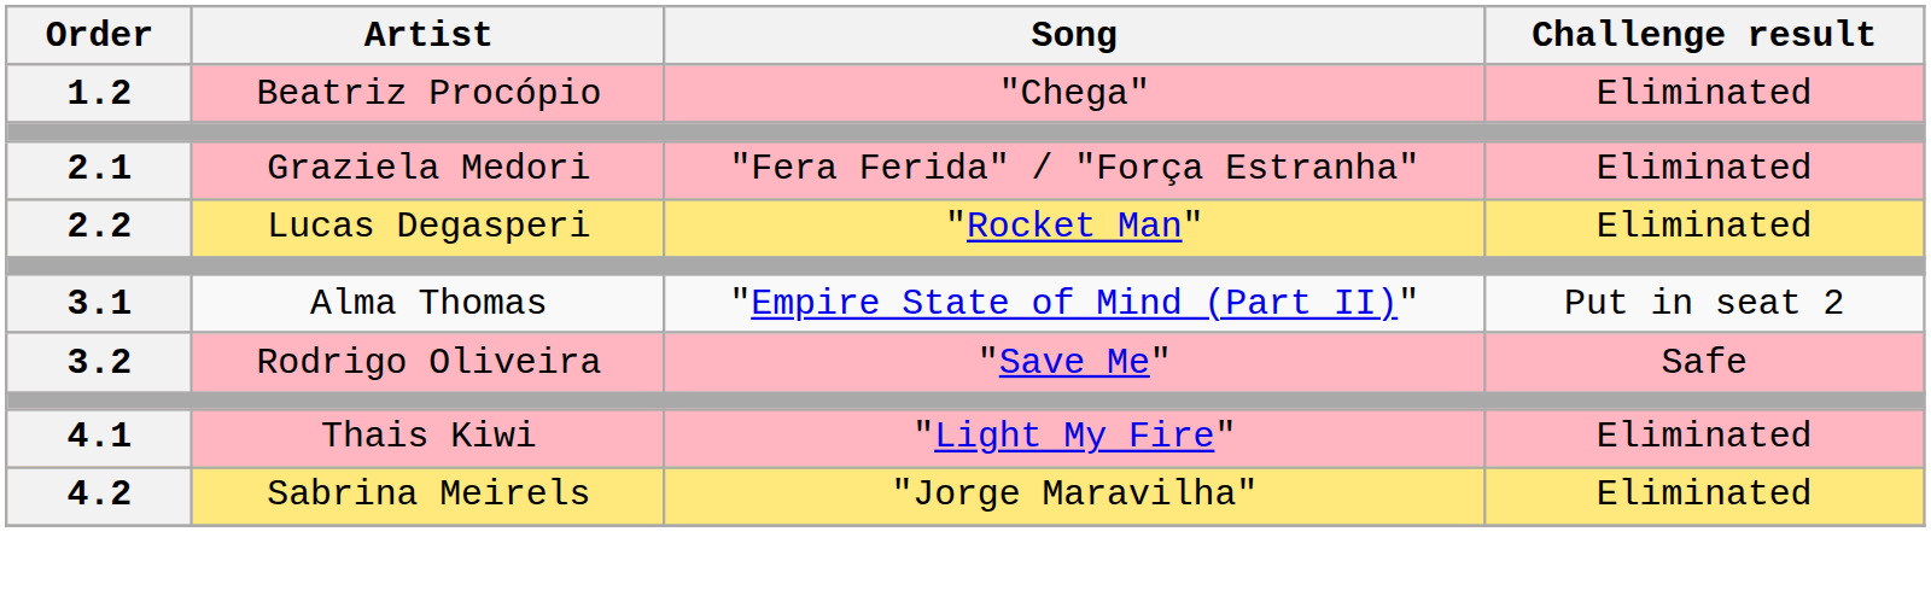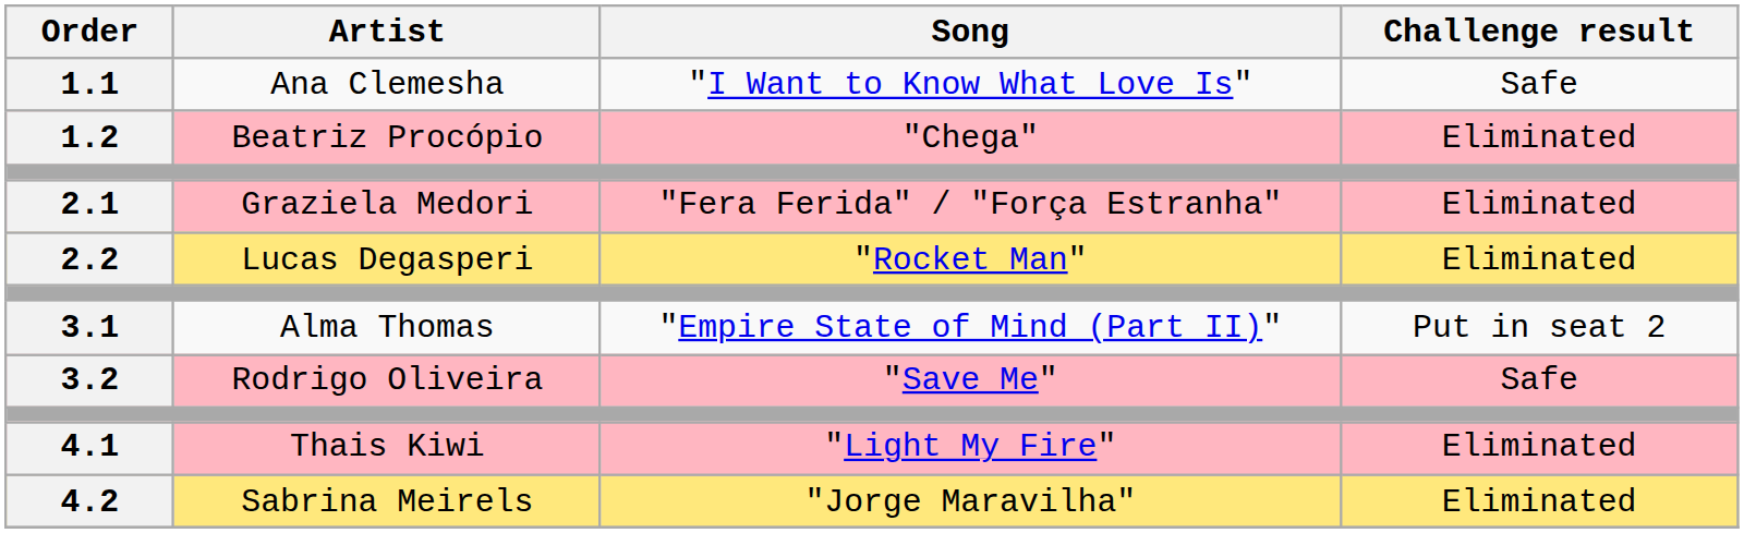+ row: 1.1 | Ana Clemesha | "I Want to Know What Love Is" | Safe
